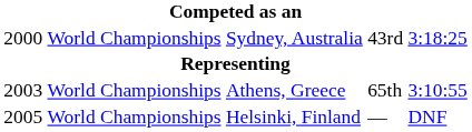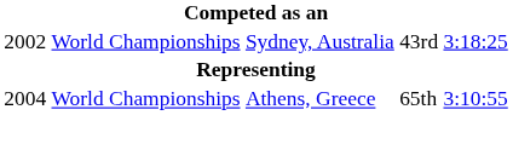Sydney, Australia | column 1: 2000 -> 2002
Athens, Greece | column 1: 2003 -> 2004
- row: 2005 | World Championships | Helsinki, Finland | — | DNF
